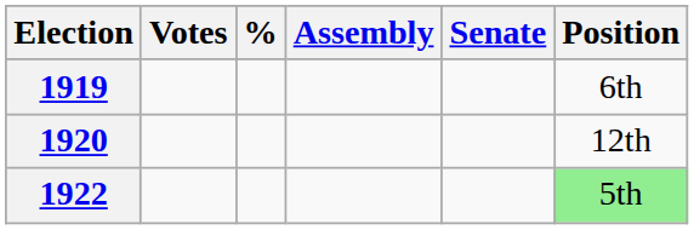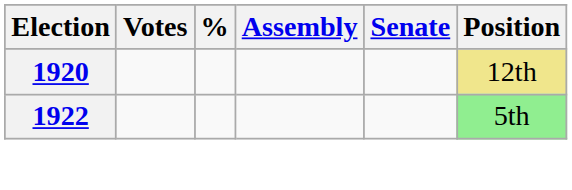- row: 1919 | 6th
1920 | Position: no background -> khaki background
